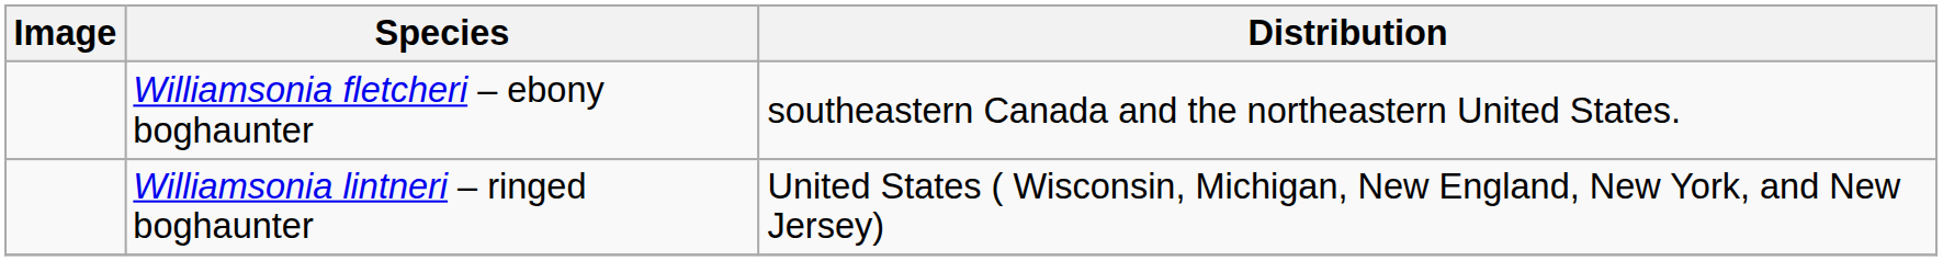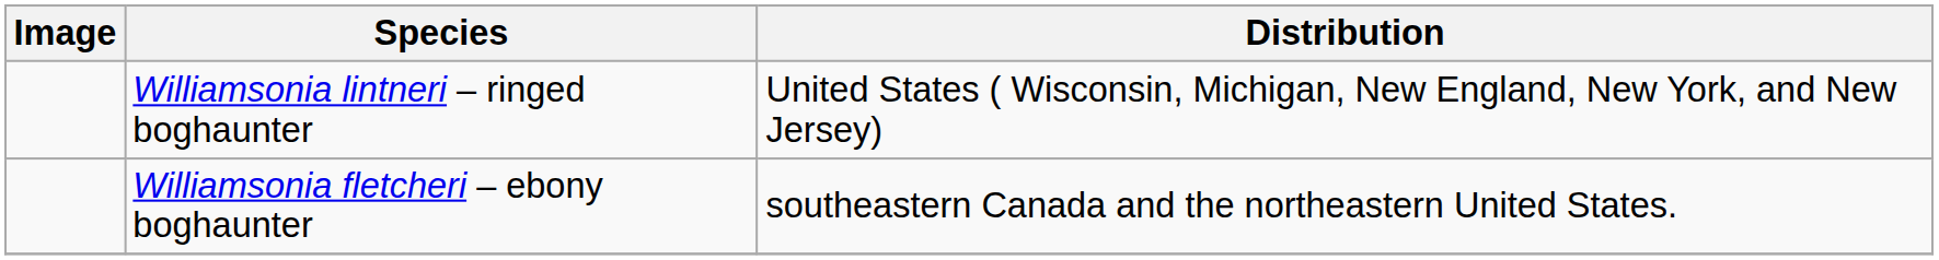rows swapped: Williamsonia fletcheri – ebony boghaunter <-> Williamsonia lintneri – ringed boghaunter
